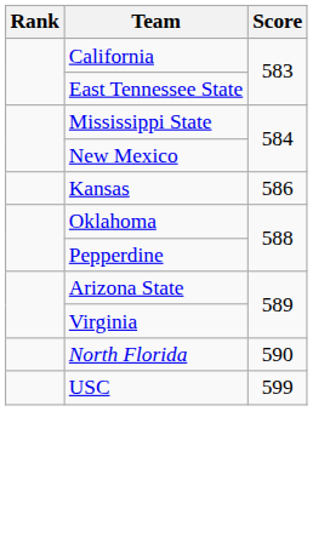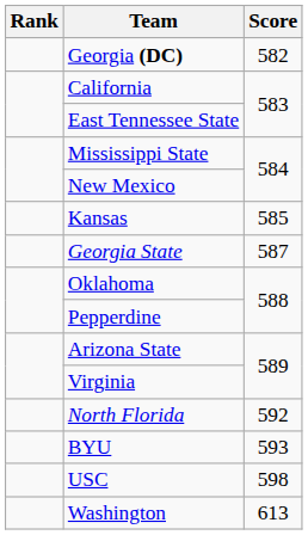+ row: Georgia (DC) | 582
Kansas | Score: 586 -> 585
+ row: Georgia State | 587
North Florida | Score: 590 -> 592
+ row: BYU | 593
USC | Score: 599 -> 598
+ row: Washington | 613
